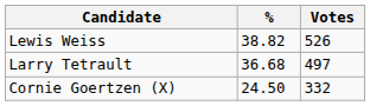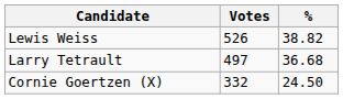columns swapped: Votes <-> %
